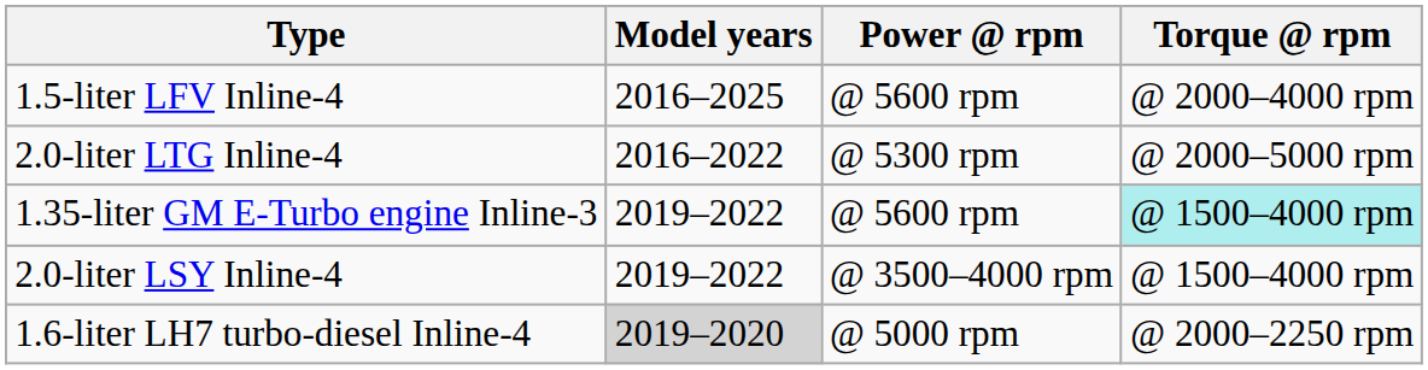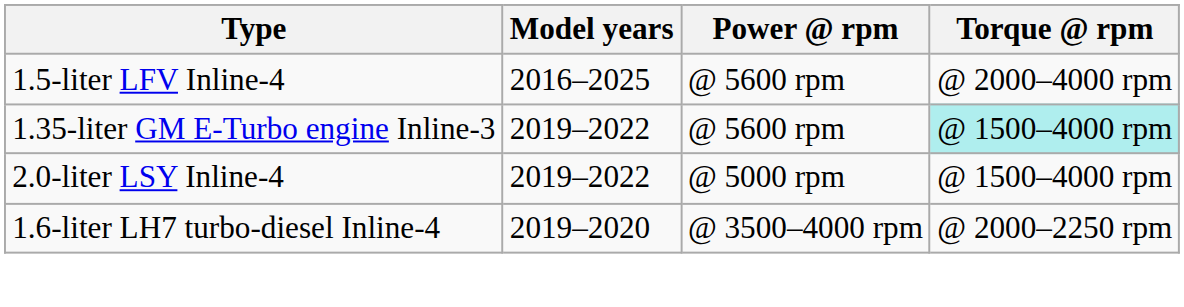- row: 2.0-liter LTG Inline-4 | 2016–2022 | @ 5300 rpm | @ 2000–5000 rpm
2.0-liter LSY Inline-4 | Power @ rpm: @ 3500–4000 rpm -> @ 5000 rpm
1.6-liter LH7 turbo-diesel Inline-4 | Model years: lightgrey background -> no background
1.6-liter LH7 turbo-diesel Inline-4 | Power @ rpm: @ 5000 rpm -> @ 3500–4000 rpm
